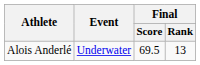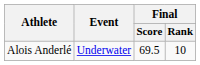Alois Anderlé | Final / Rank: 13 -> 10
